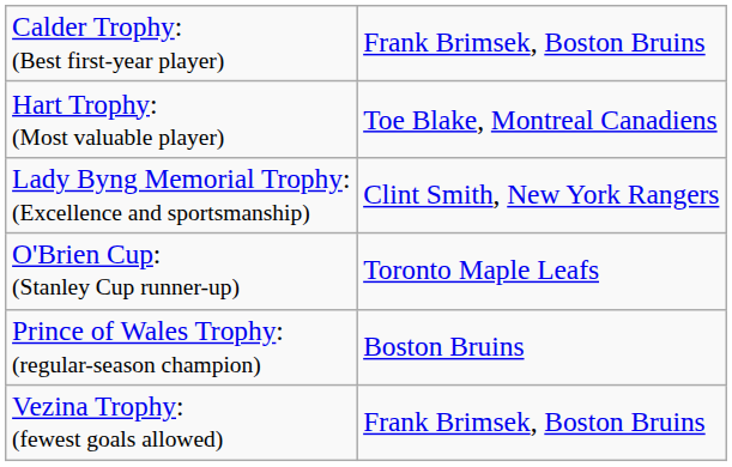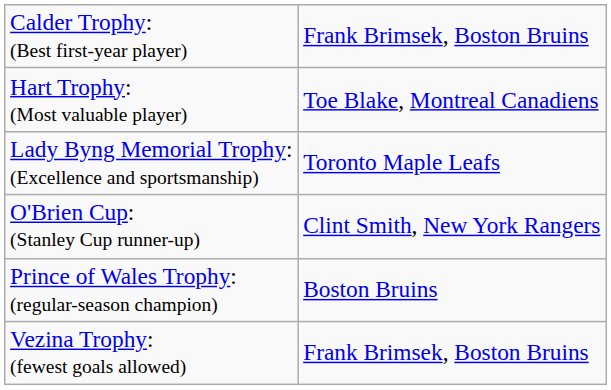Lady Byng Memorial Trophy: (Excellence and sportsmanship) | column 2: Clint Smith, New York Rangers -> Toronto Maple Leafs
O'Brien Cup: (Stanley Cup runner-up) | column 2: Toronto Maple Leafs -> Clint Smith, New York Rangers
